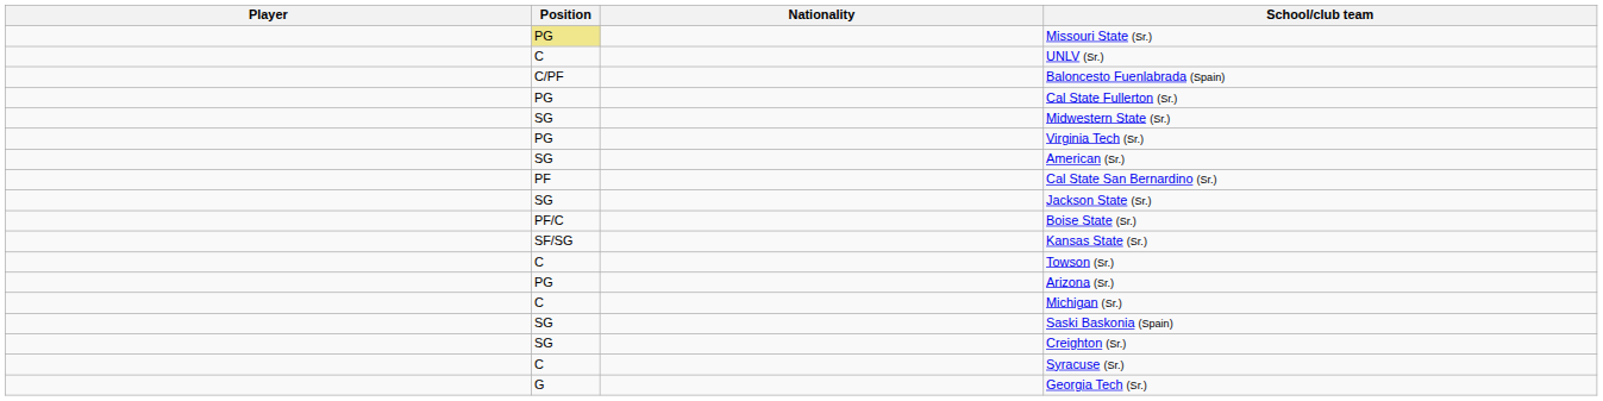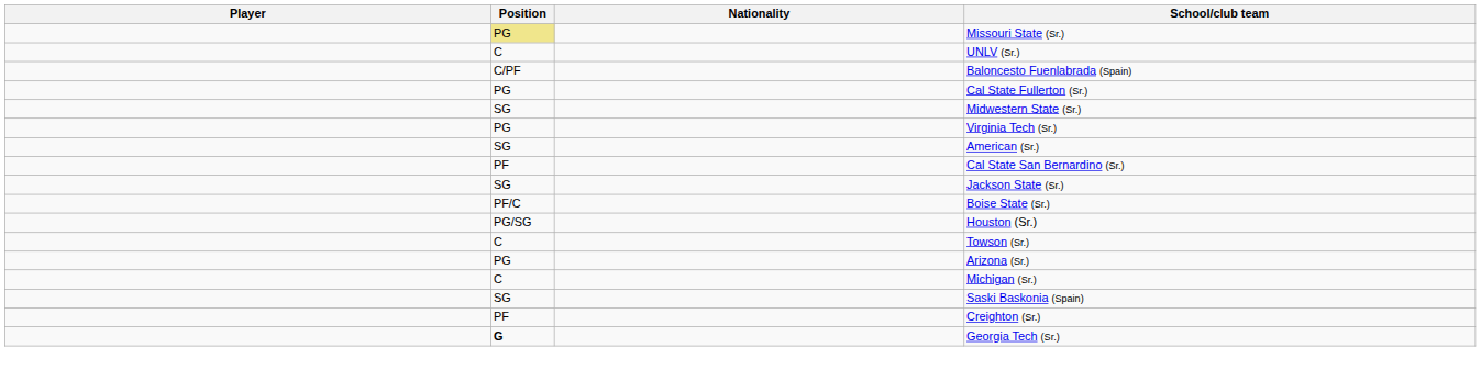+ row: PG/SG | Houston (Sr.)
- row: SF/SG | Kansas State (Sr.)
Creighton (Sr.) | Position: SG -> PF
- row: C | Syracuse (Sr.)
Georgia Tech (Sr.) | Position: normal -> bold
